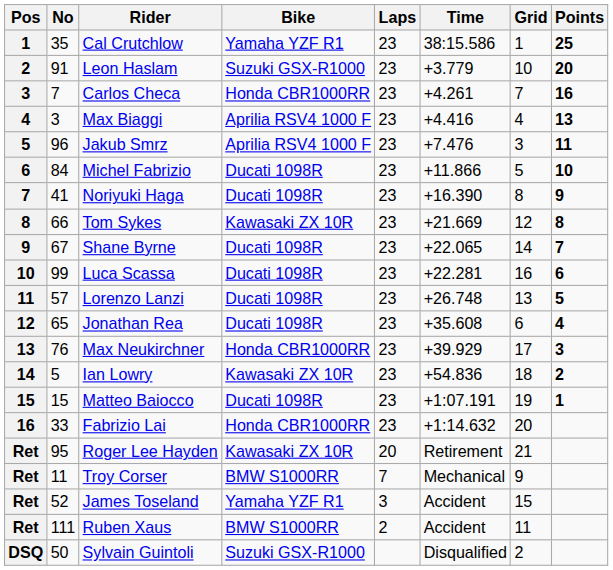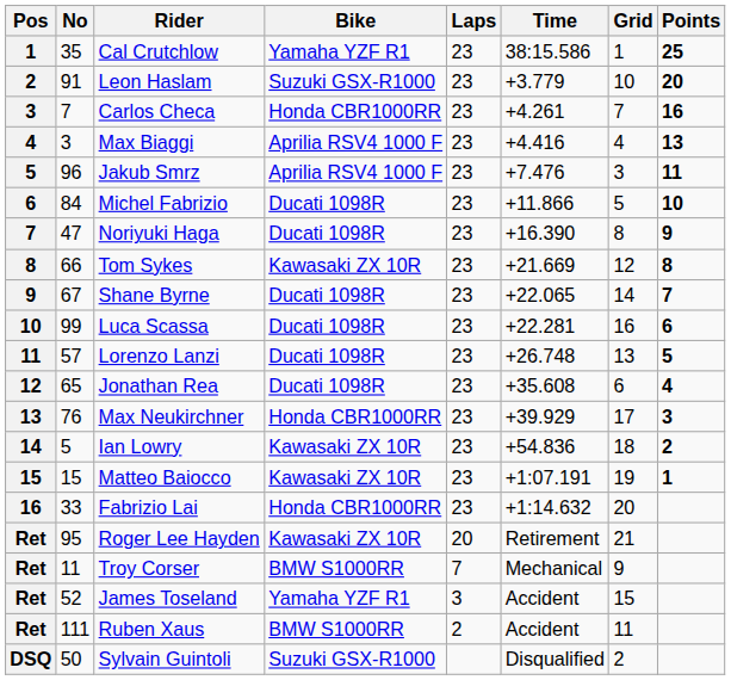Noriyuki Haga | No: 41 -> 47
Matteo Baiocco | Bike: Ducati 1098R -> Kawasaki ZX 10R
